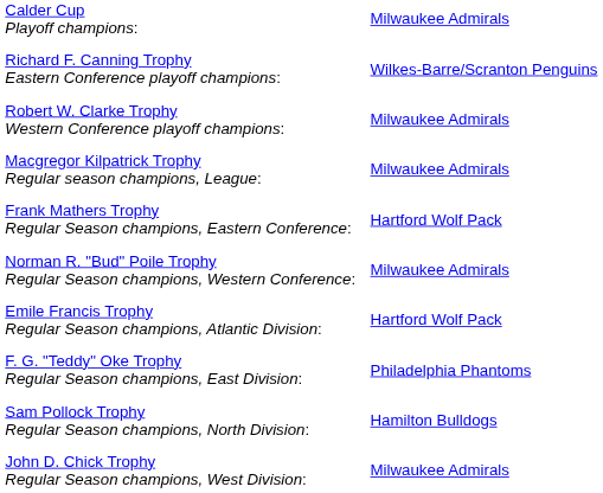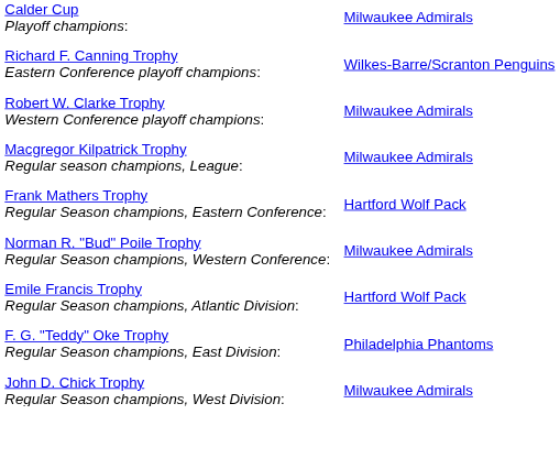- row: Sam Pollock Trophy Regular Season champions, North Division: | Hamilton Bulldogs
